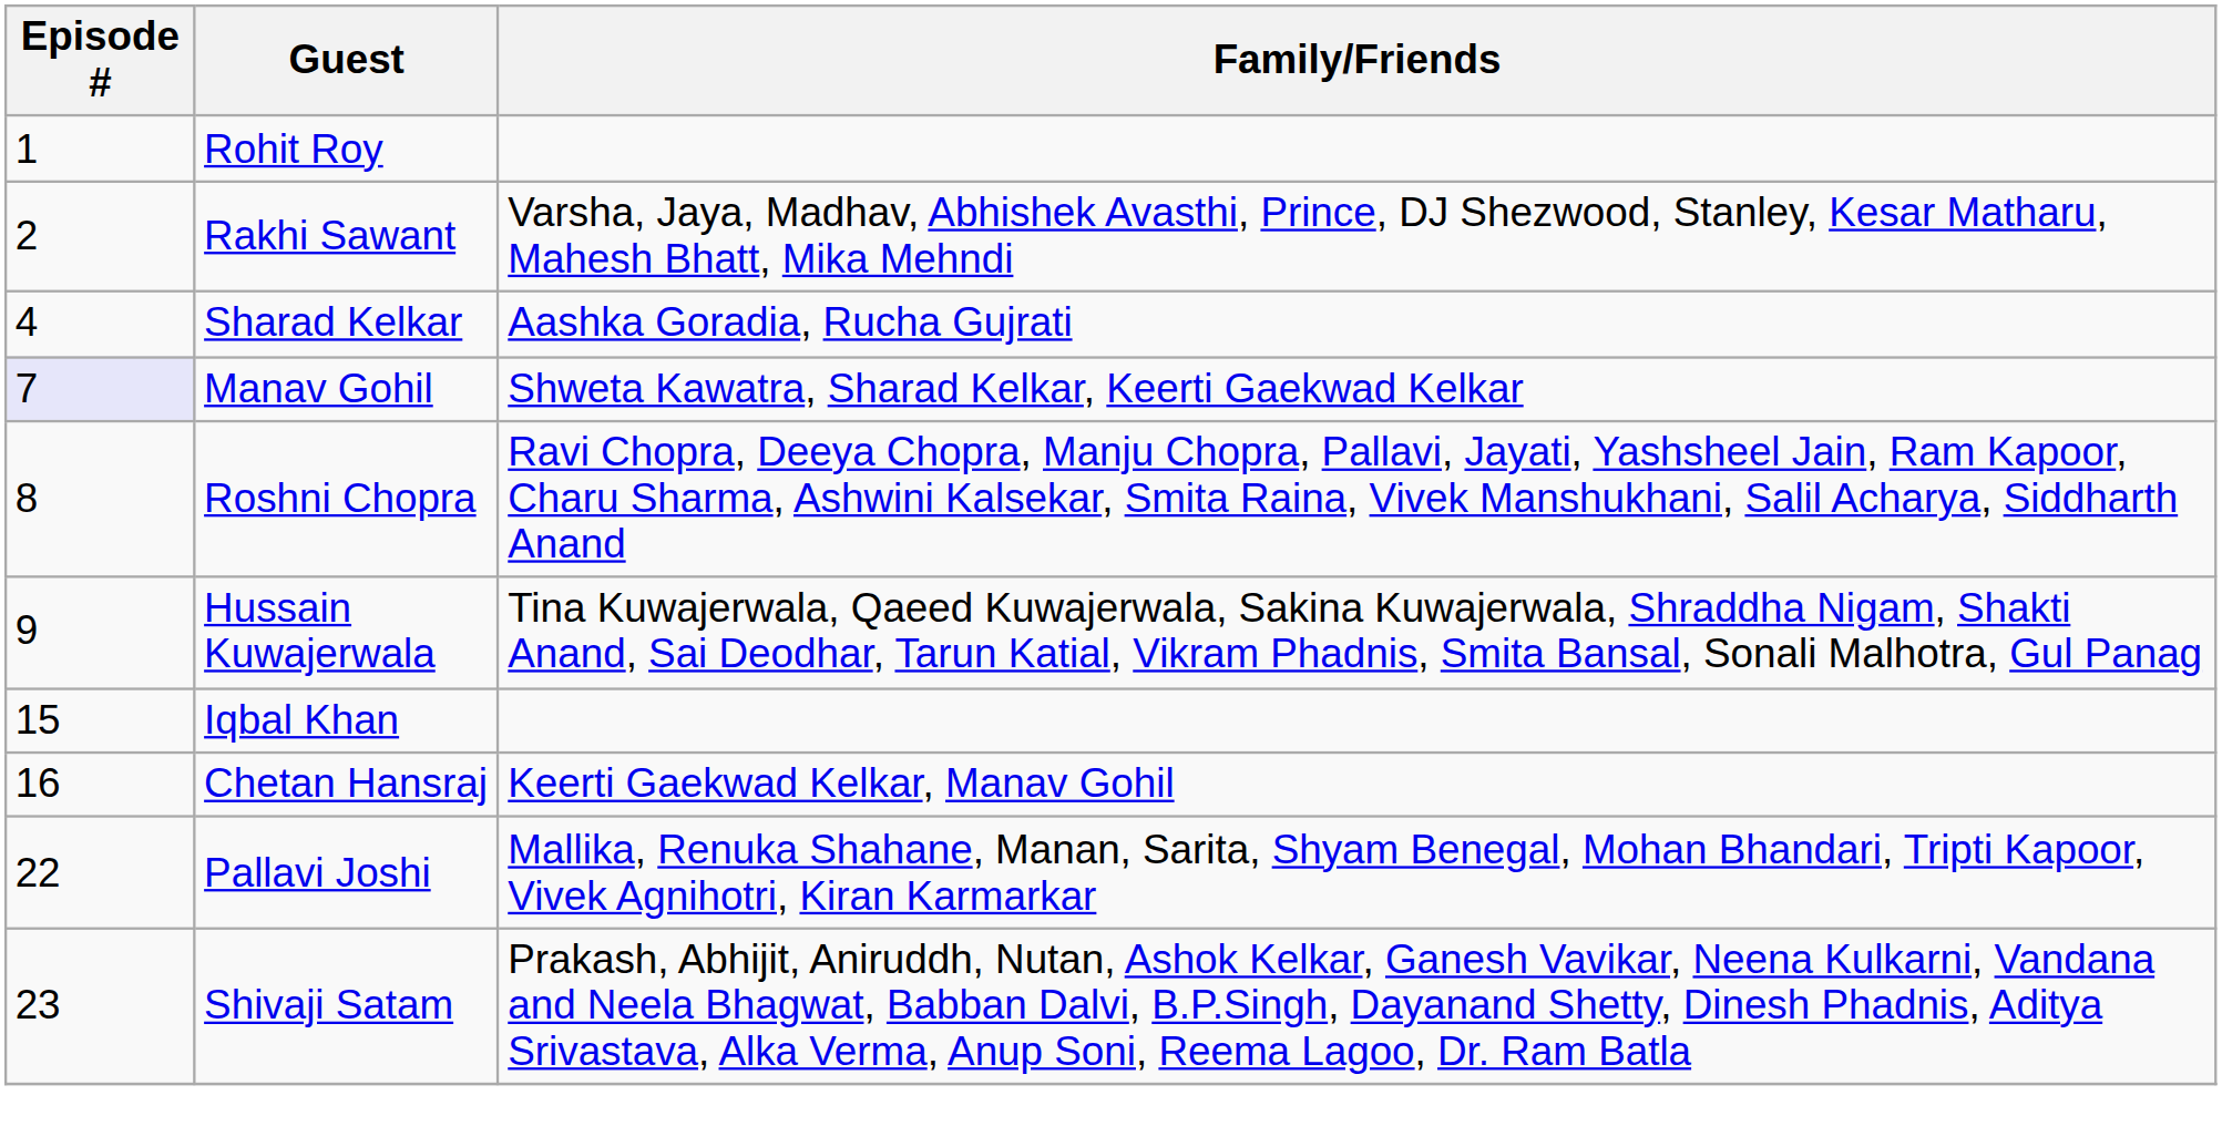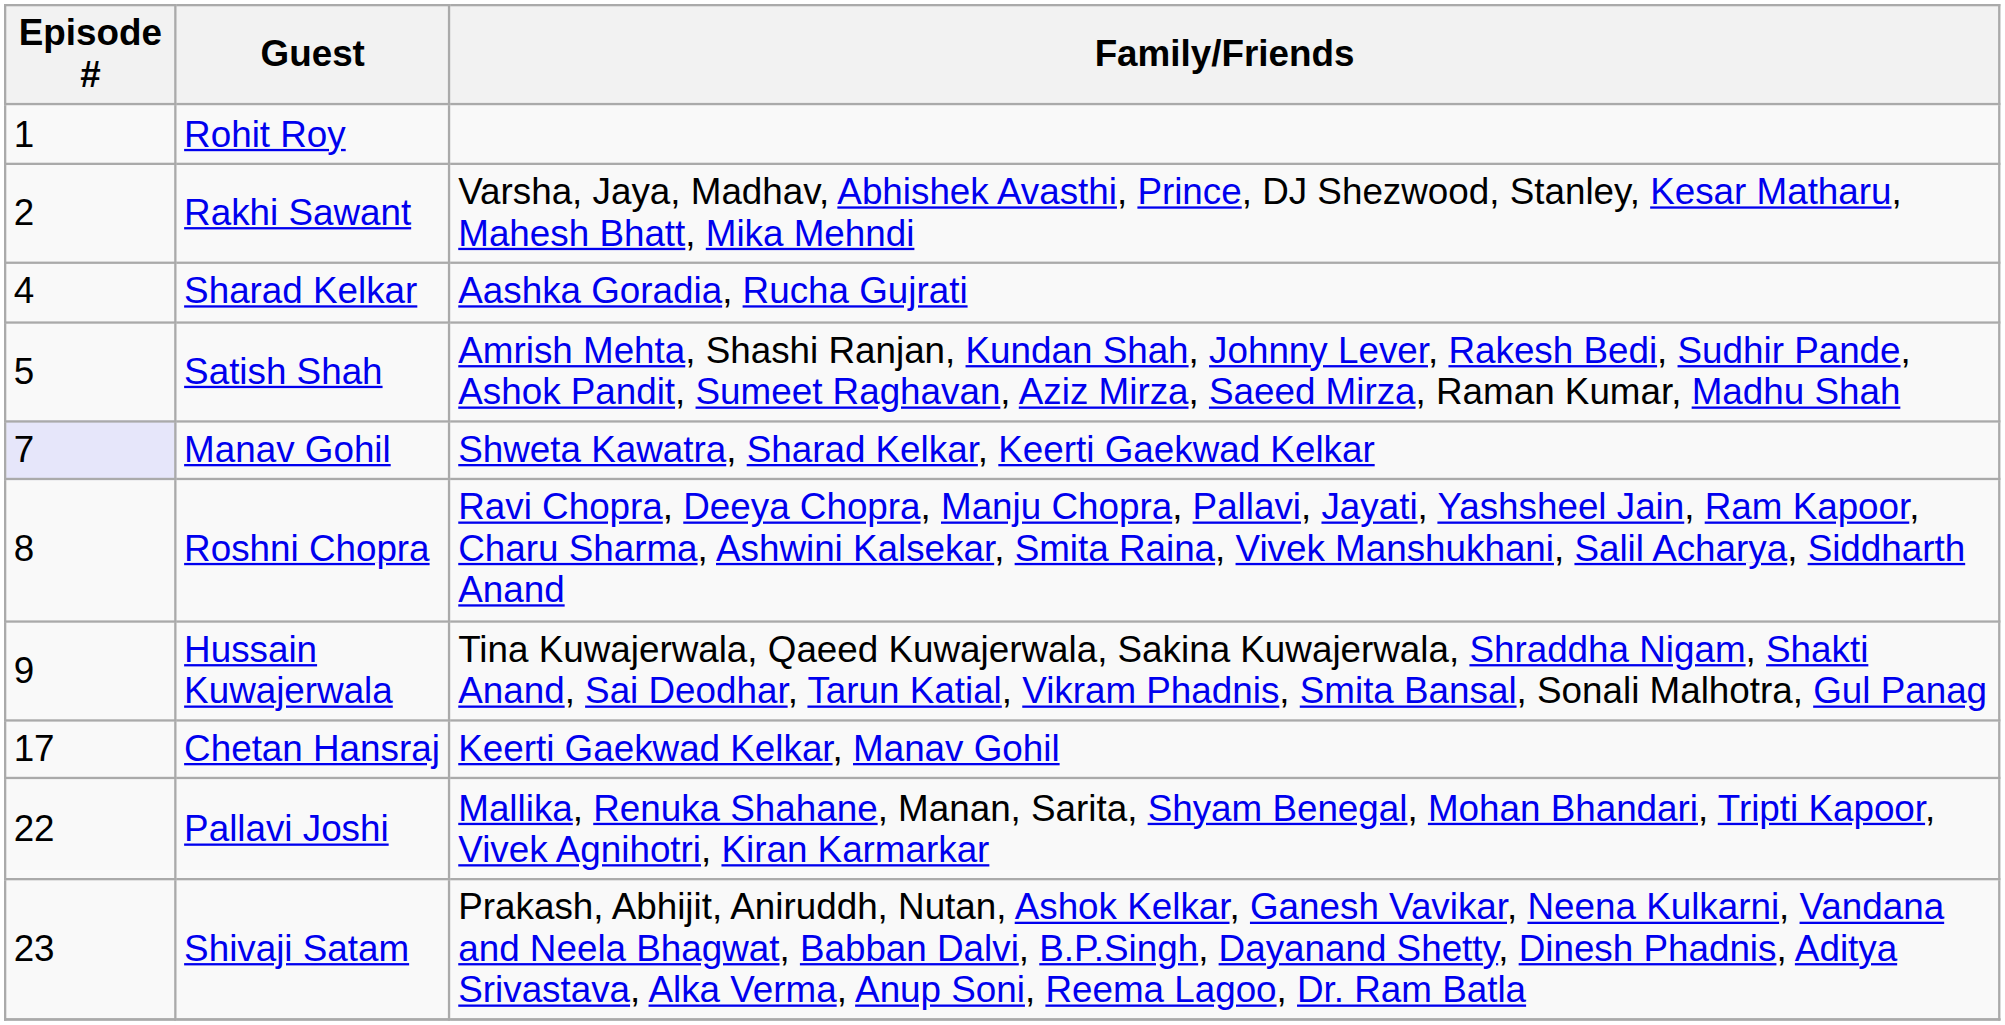+ row: 5 | Satish Shah | Amrish Mehta, Shashi Ranjan, Kundan Shah, Johnny Lever, Rakesh Bedi, Sudhir Pande, Ashok Pandit, Sumeet Raghavan, Aziz Mirza, Saeed Mirza, Raman Kumar, Madhu Shah
- row: 15 | Iqbal Khan
Chetan Hansraj | Episode #: 16 -> 17
